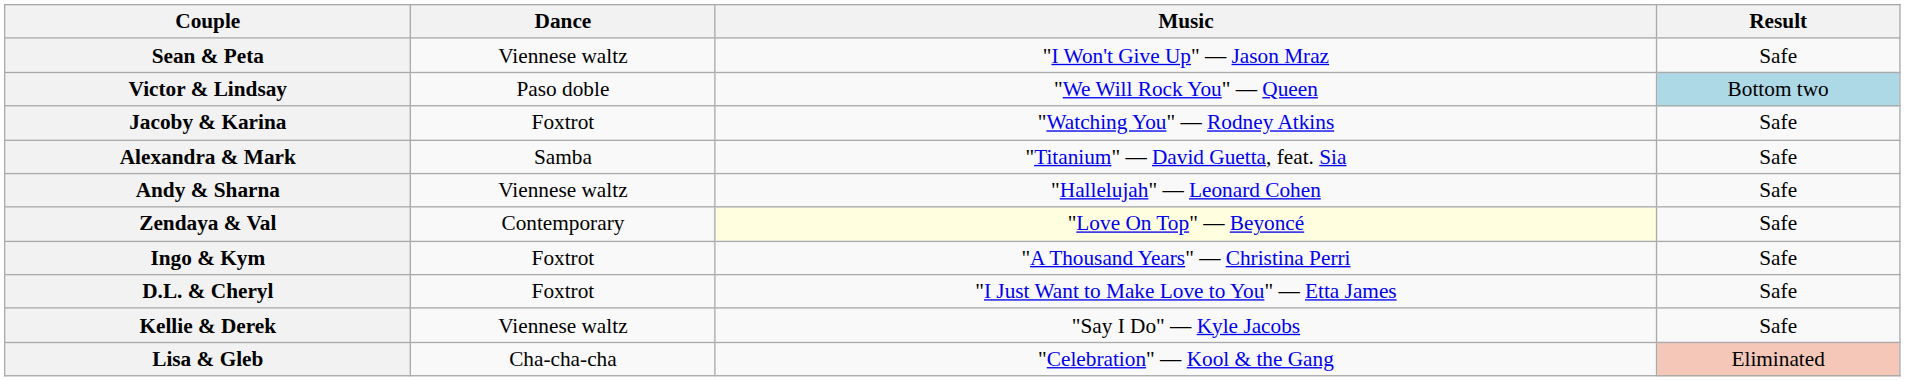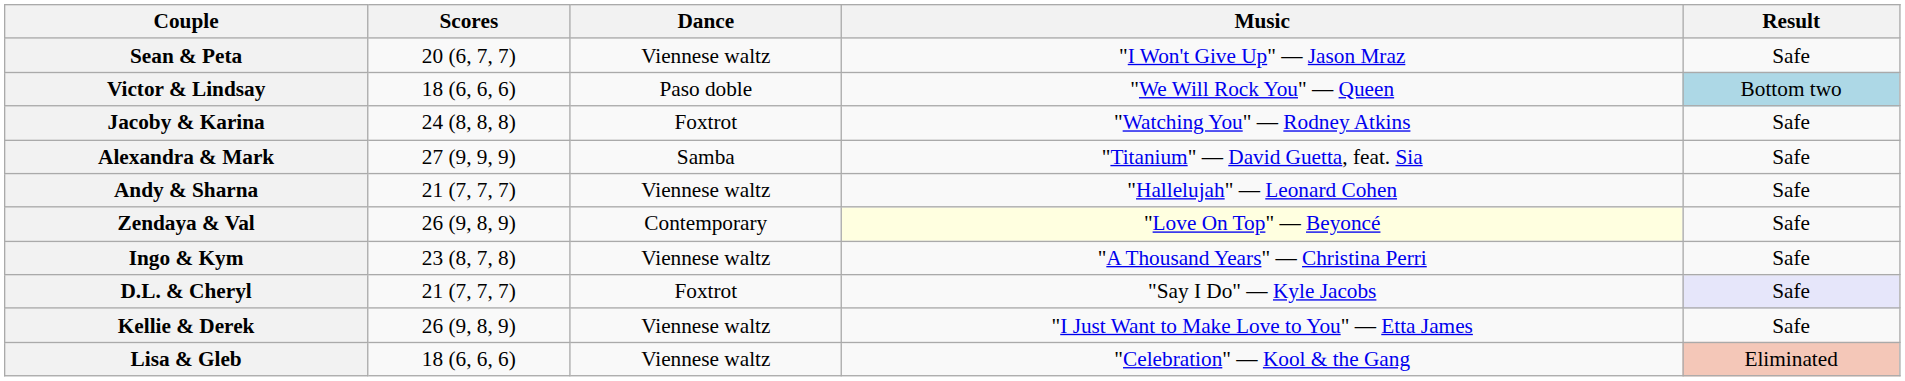+ column: Scores | 20 (6, 7, 7) | 18 (6, 6, 6) | 24 (8, 8, 8) | 27 (9, 9, 9) | 21 (7, 7, 7) | 26 (9, 8, 9) | 23 (8, 7, 8) | 21 (7, 7, 7) | 26 (9, 8, 9) | 18 (6, 6, 6)
Ingo & Kym | Dance: Foxtrot -> Viennese waltz
D.L. & Cheryl | Music: "I Just Want to Make Love to You" — Etta James -> "Say I Do" — Kyle Jacobs
D.L. & Cheryl | Result: no background -> lavender background
Kellie & Derek | Music: "Say I Do" — Kyle Jacobs -> "I Just Want to Make Love to You" — Etta James
Lisa & Gleb | Dance: Cha-cha-cha -> Viennese waltz
